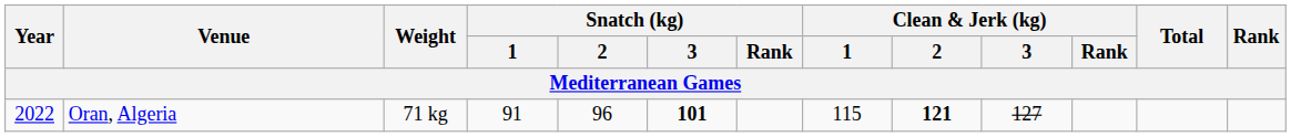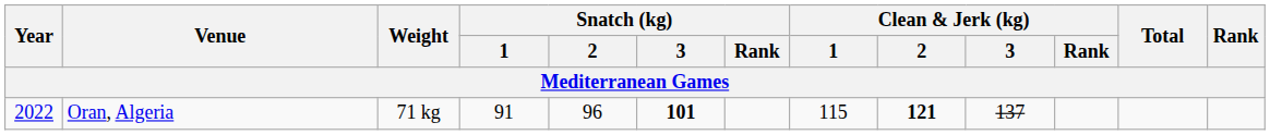Oran, Algeria | Clean & Jerk (kg) / 3: 127 -> 137
